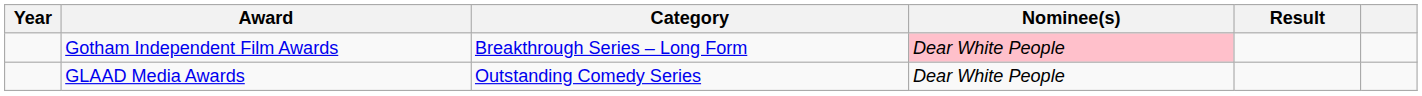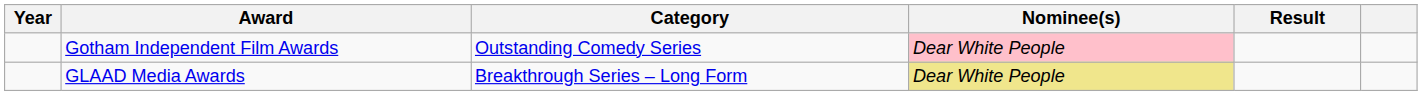Gotham Independent Film Awards | Category: Breakthrough Series – Long Form -> Outstanding Comedy Series
GLAAD Media Awards | Category: Outstanding Comedy Series -> Breakthrough Series – Long Form
GLAAD Media Awards | Nominee(s): no background -> khaki background
